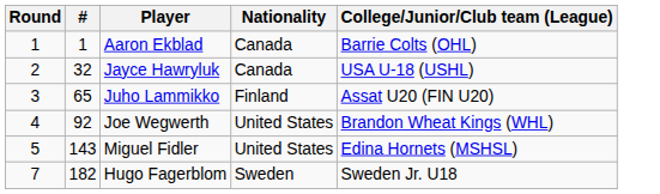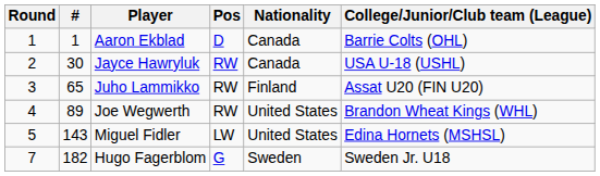+ column: Pos | D | RW | RW | RW | LW | G
Jayce Hawryluk | #: 32 -> 30
Joe Wegwerth | #: 92 -> 89
